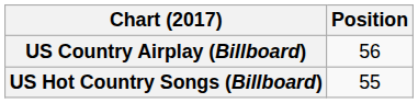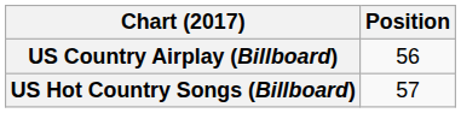US Hot Country Songs (Billboard) | Position: 55 -> 57
